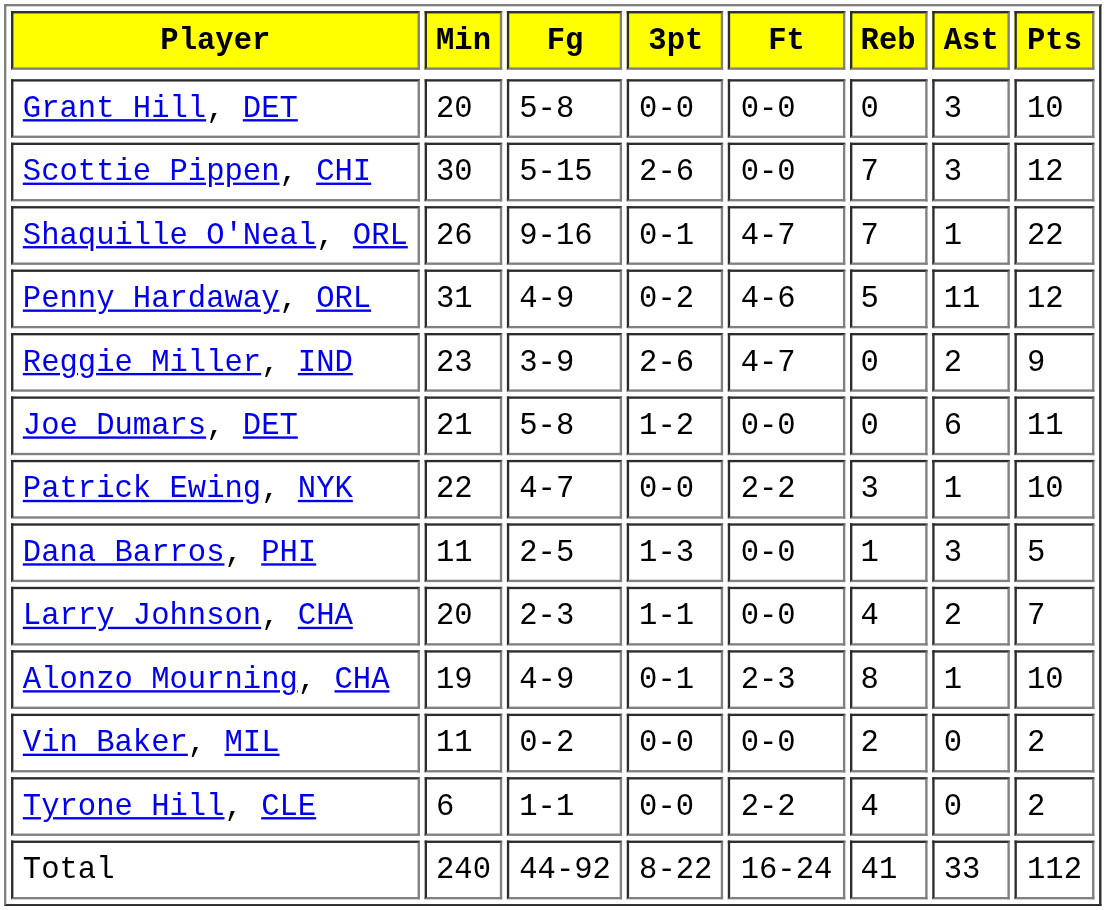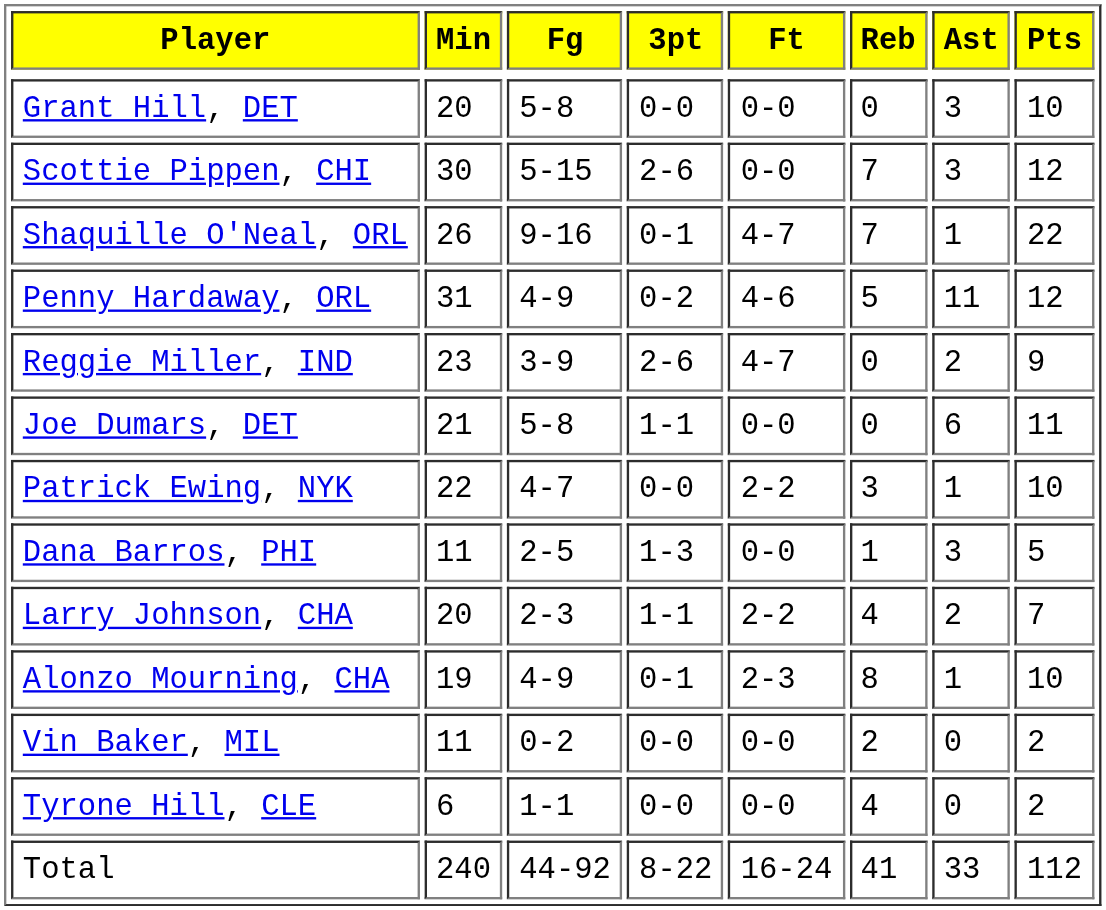Joe Dumars, DET | 3pt: 1-2 -> 1-1
Larry Johnson, CHA | Ft: 0-0 -> 2-2
Tyrone Hill, CLE | Ft: 2-2 -> 0-0
